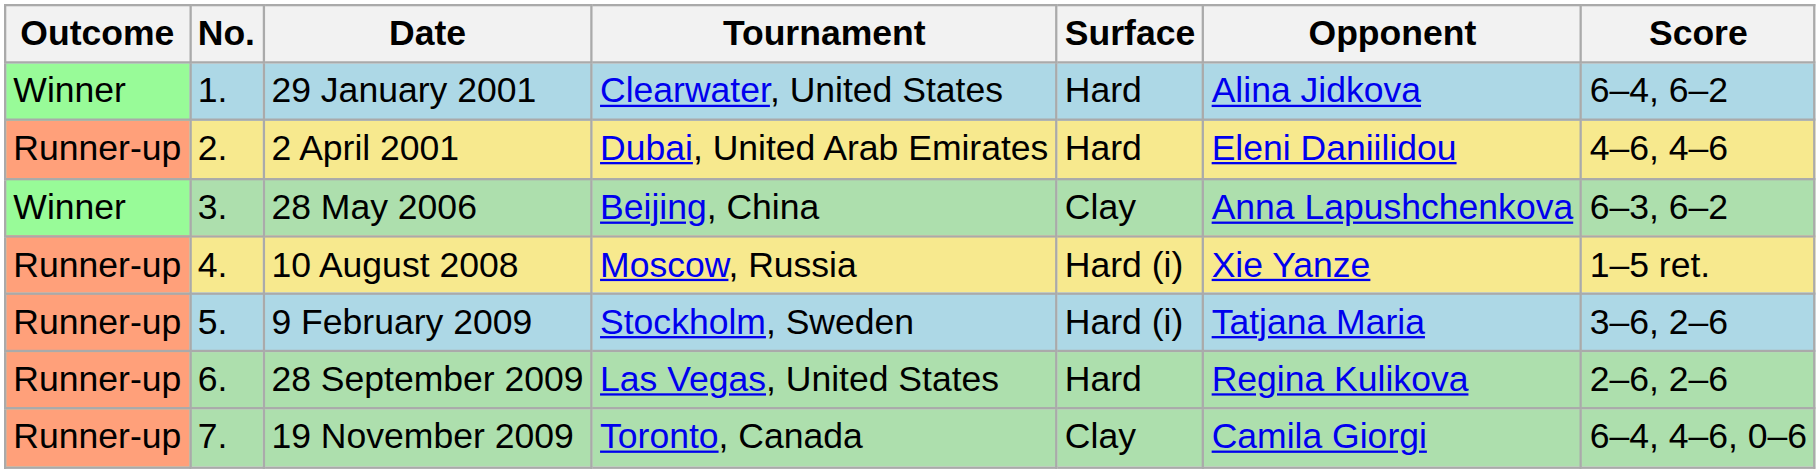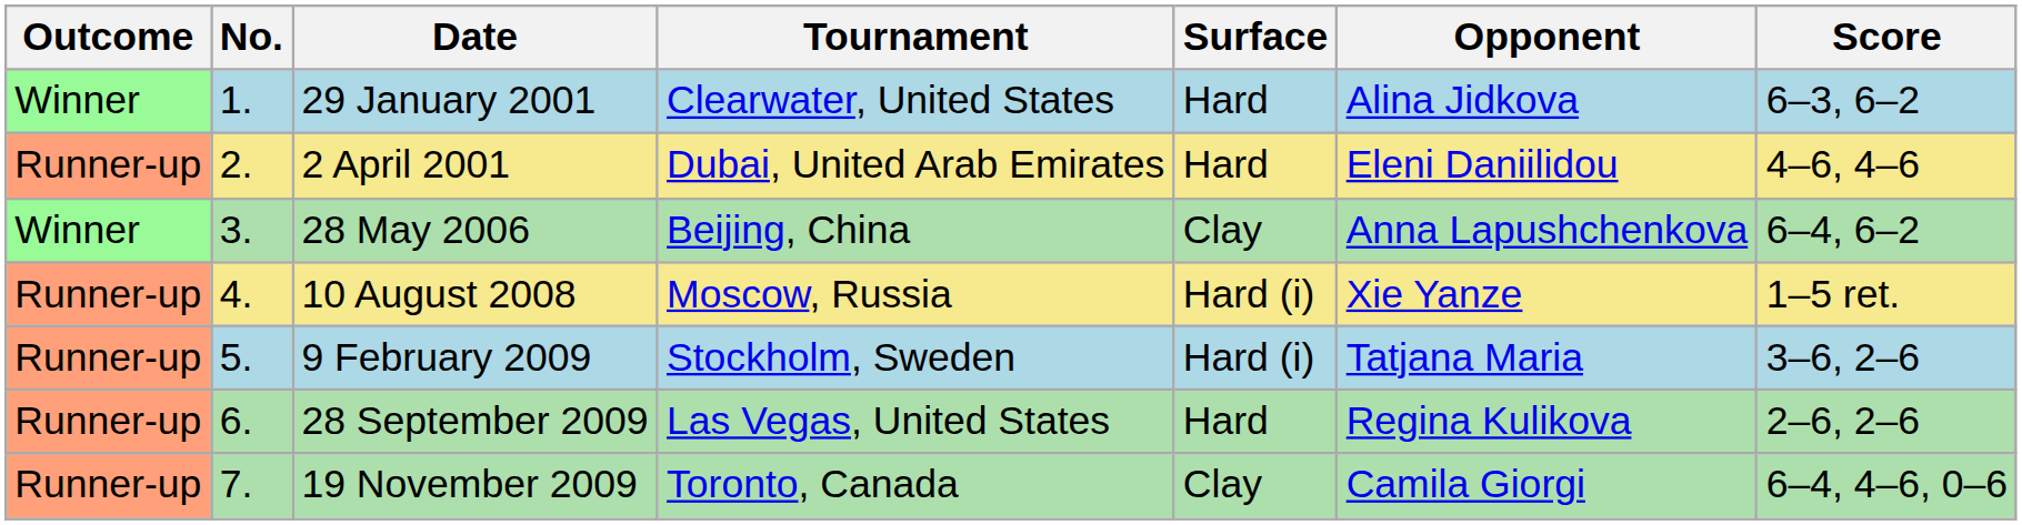29 January 2001 | Score: 6–4, 6–2 -> 6–3, 6–2
28 May 2006 | Score: 6–3, 6–2 -> 6–4, 6–2
